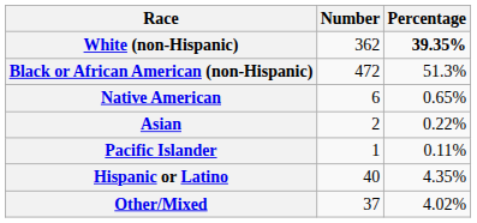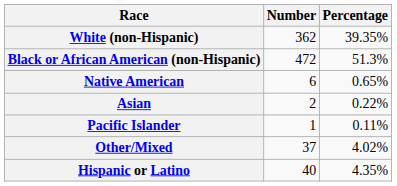White (non-Hispanic) | Percentage: bold -> normal
rows swapped: Other/Mixed <-> Hispanic or Latino
